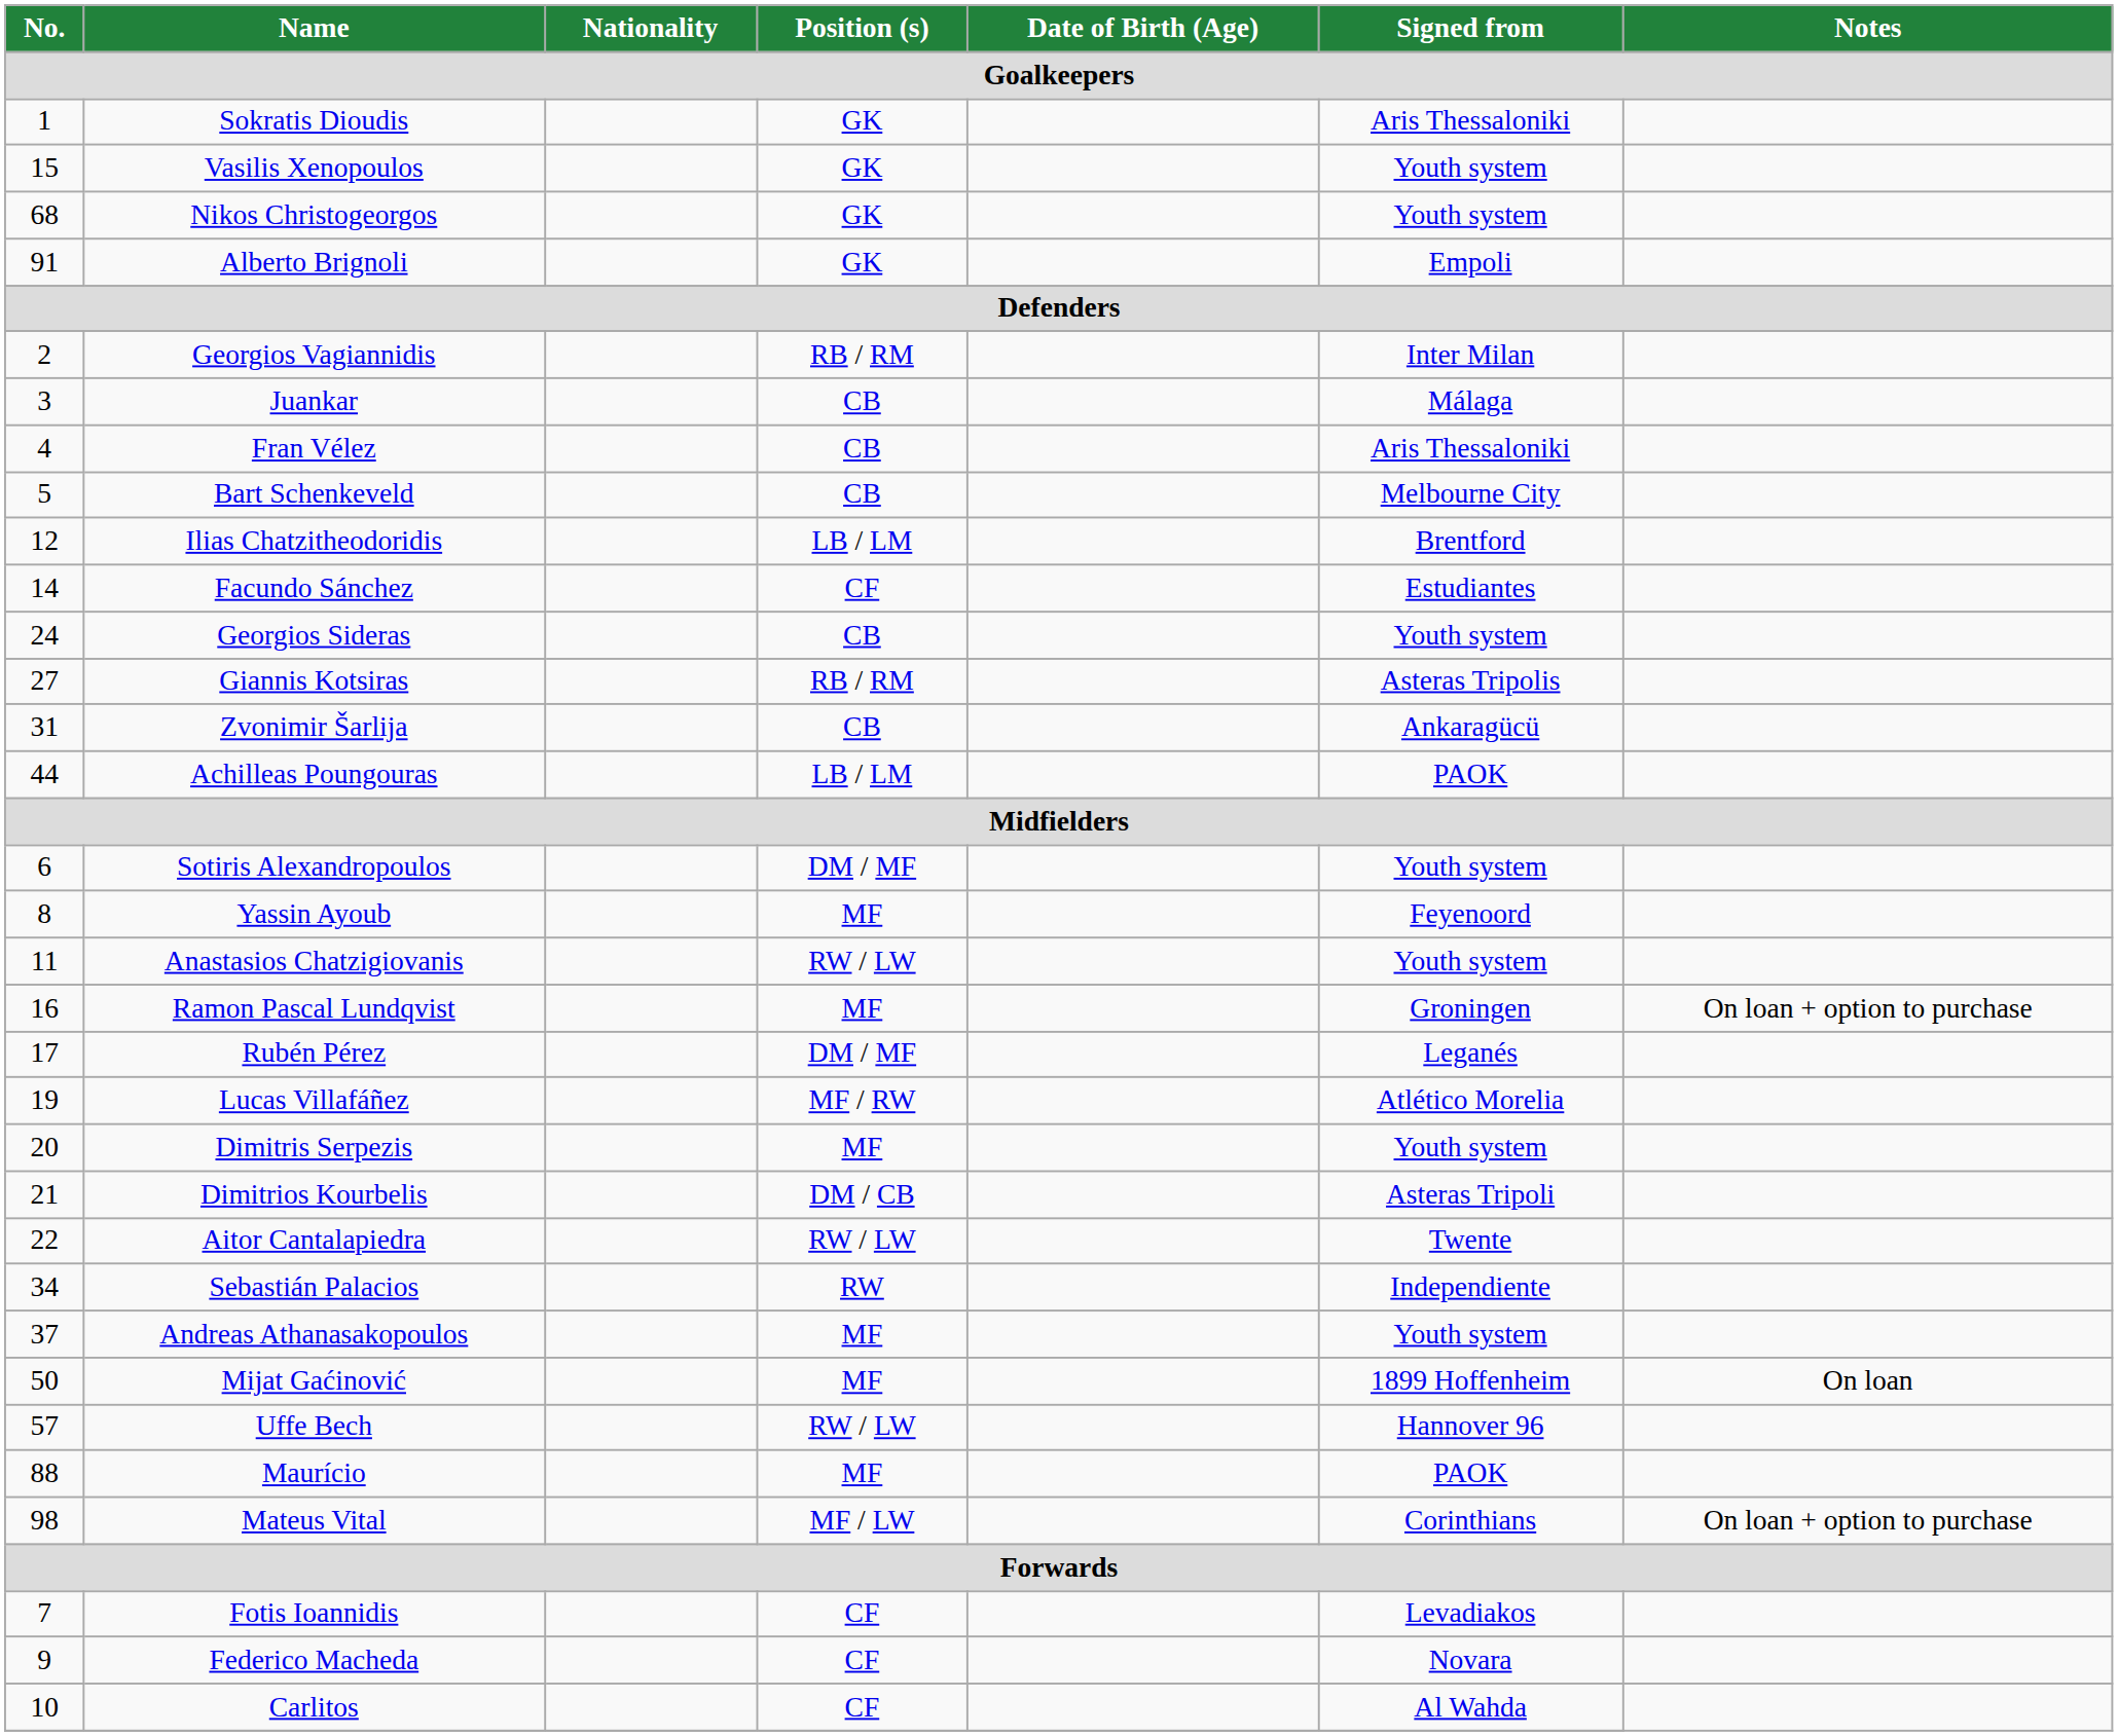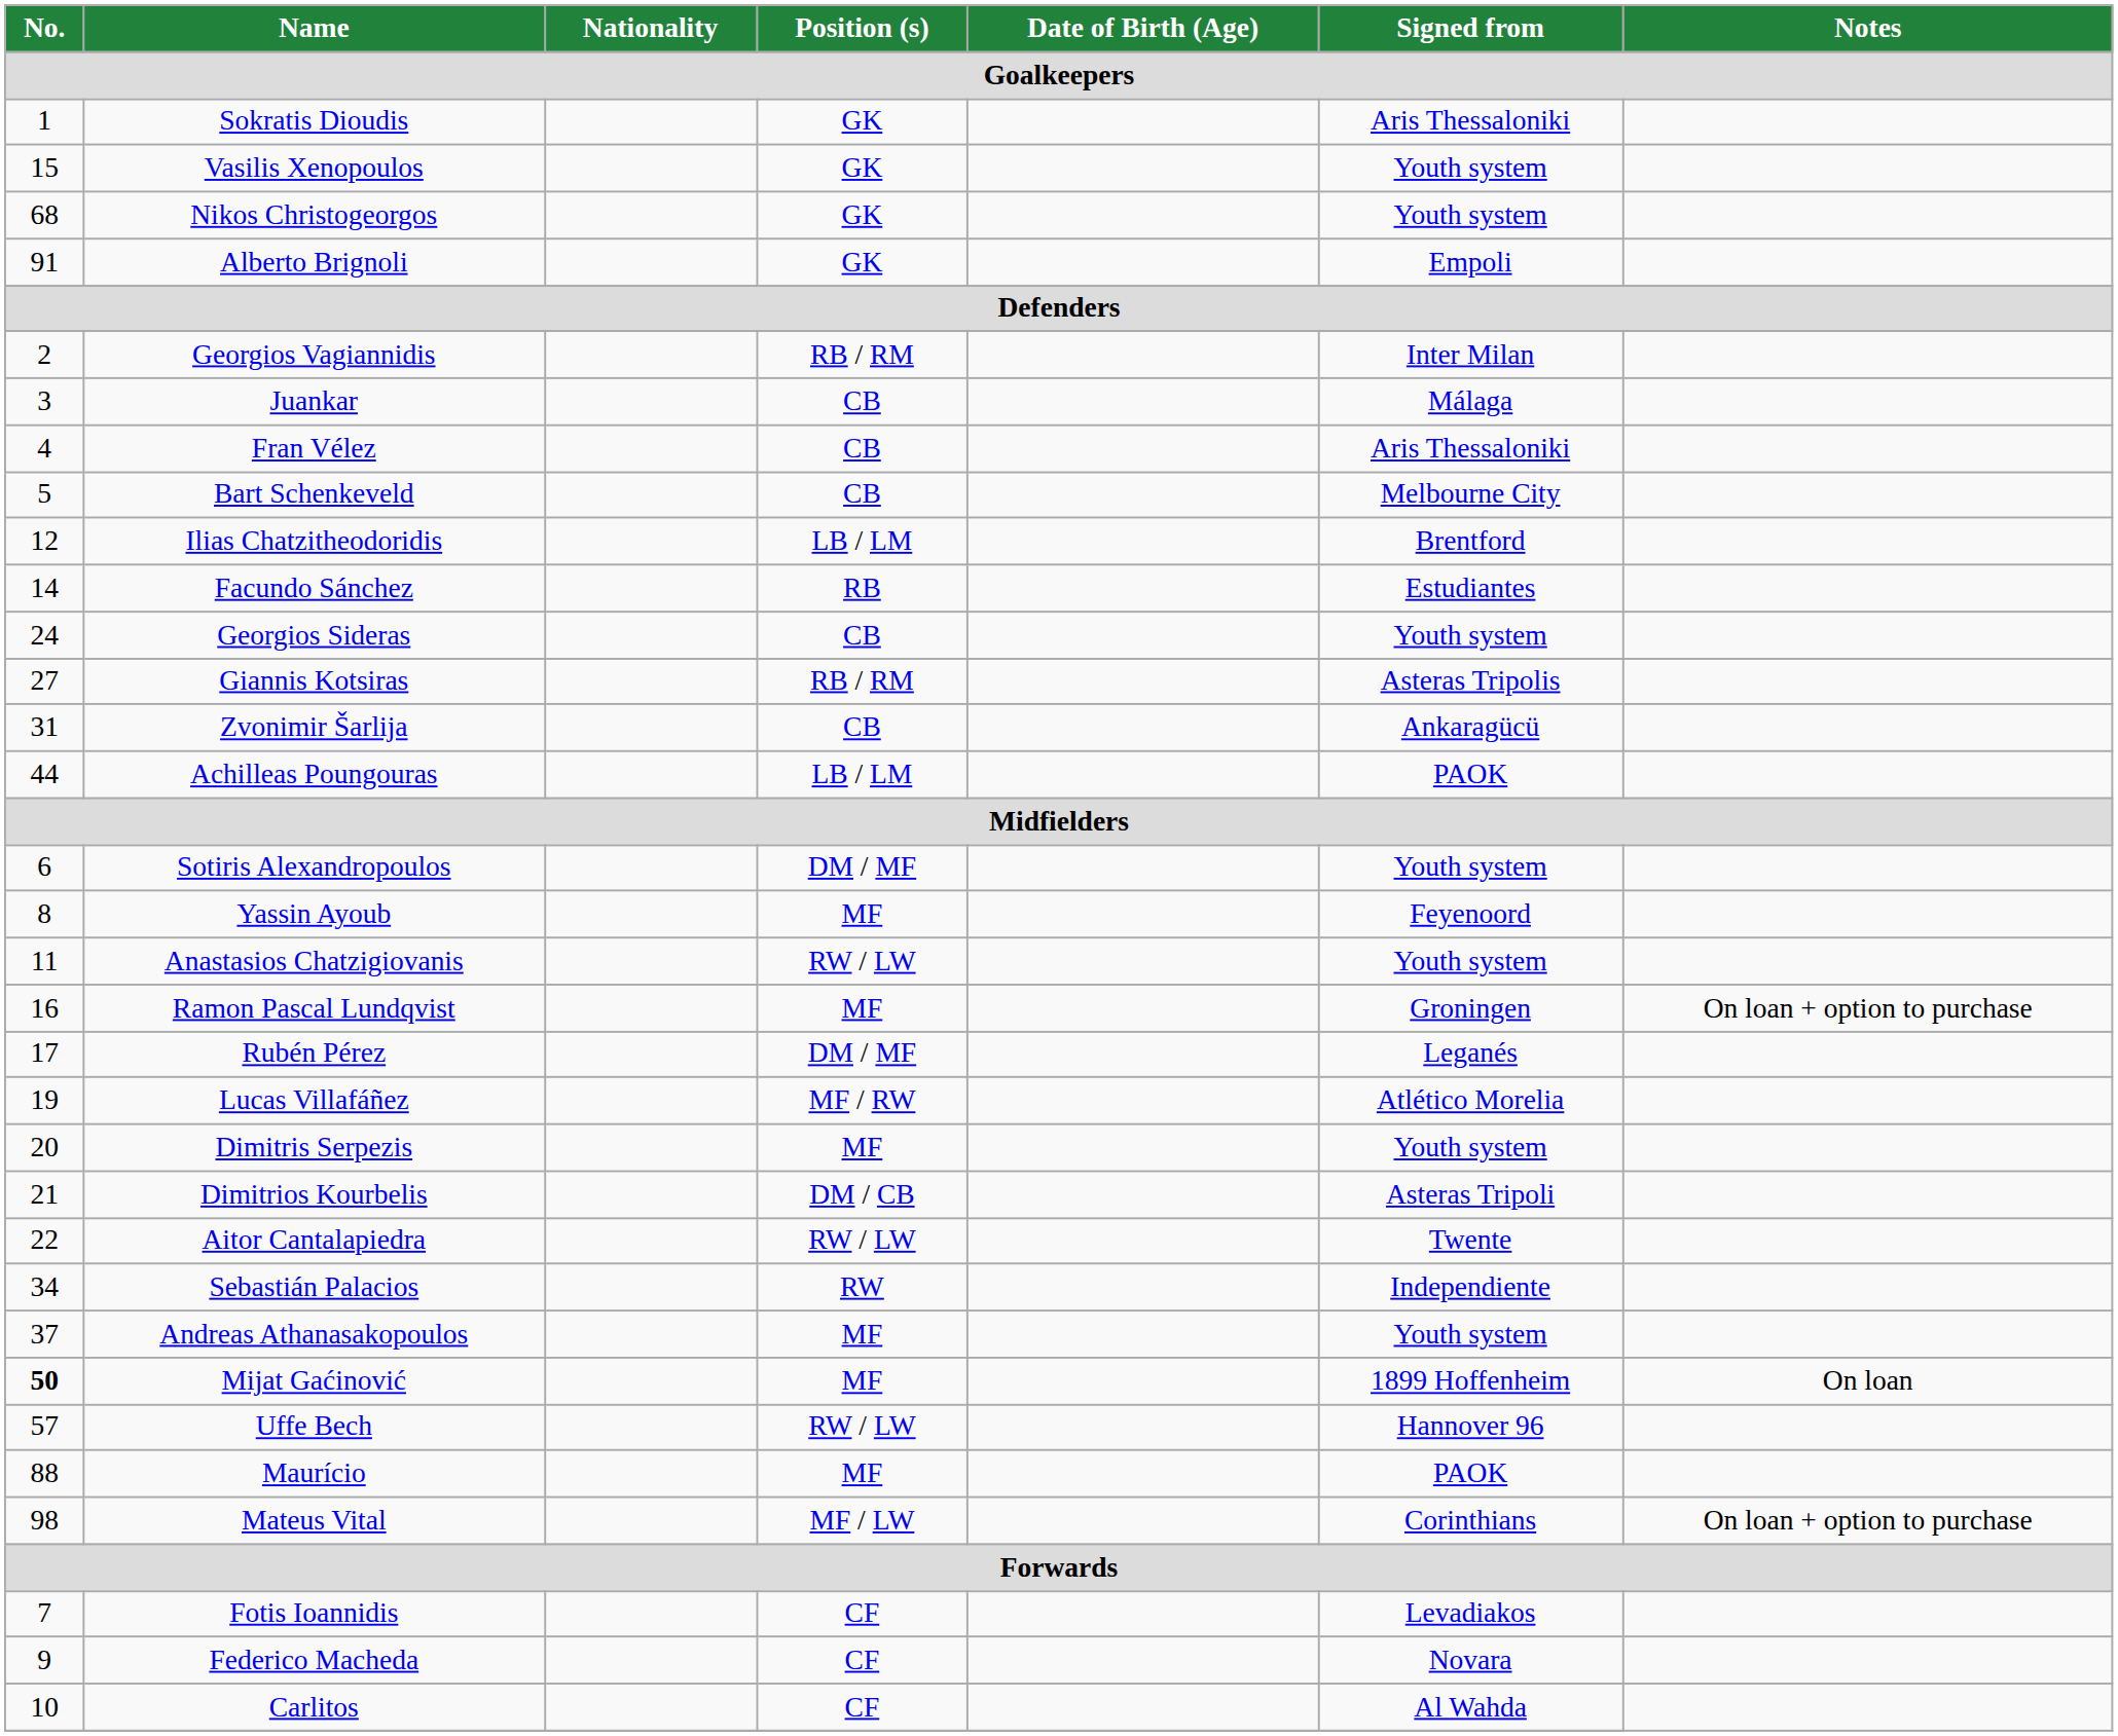Facundo Sánchez | Position (s): CF -> RB
Mijat Gaćinović | No.: normal -> bold
